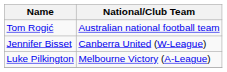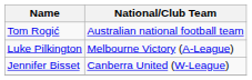rows swapped: Luke Pilkington <-> Jennifer Bisset
